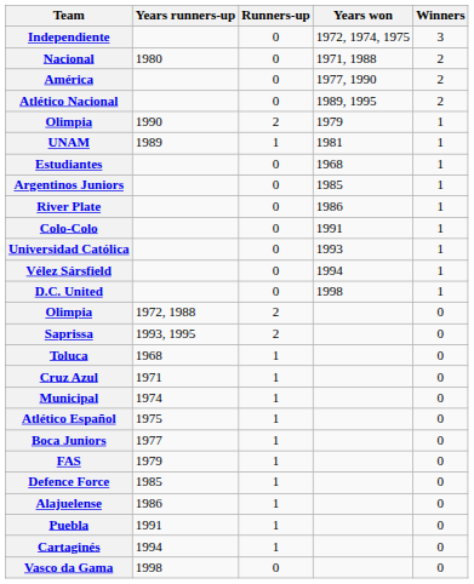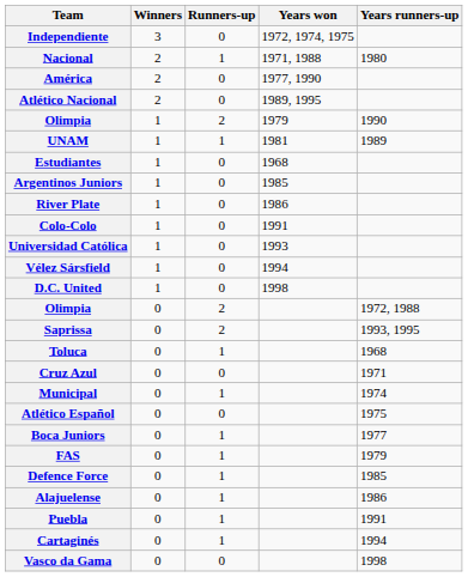columns swapped: Winners <-> Years runners-up
Nacional | Runners-up: 0 -> 1
Cruz Azul | Runners-up: 1 -> 0
Atlético Español | Runners-up: 1 -> 0
